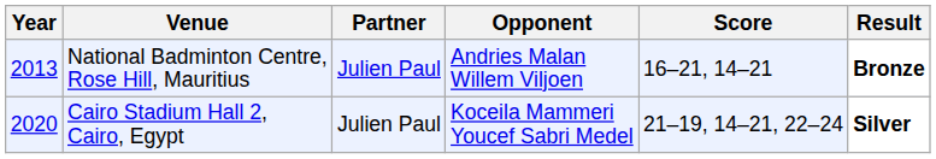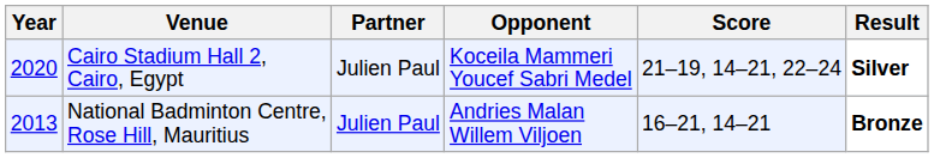rows swapped: National Badminton Centre, Rose Hill, Mauritius <-> Cairo Stadium Hall 2, Cairo, Egypt
